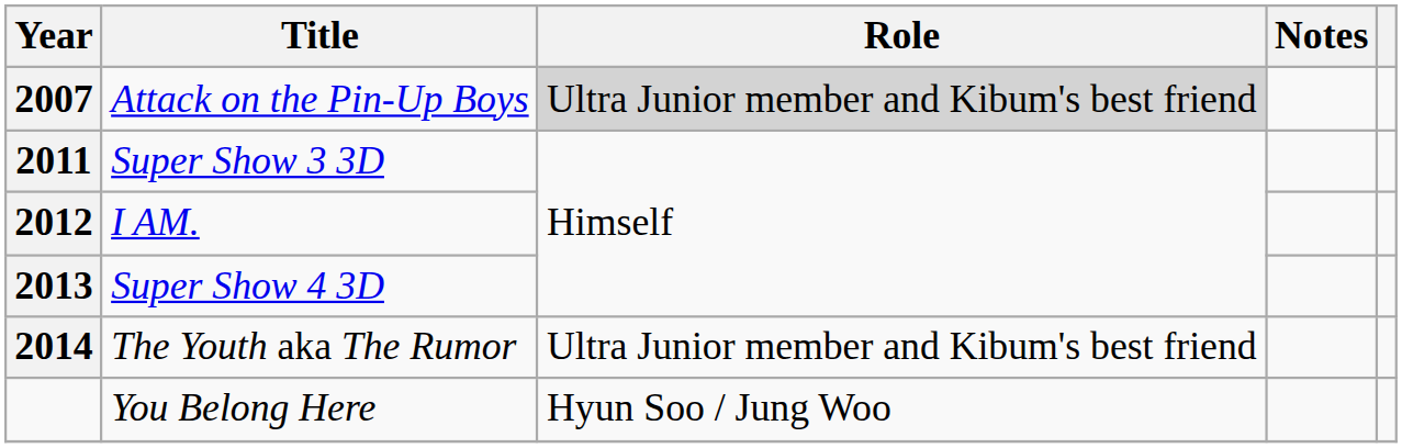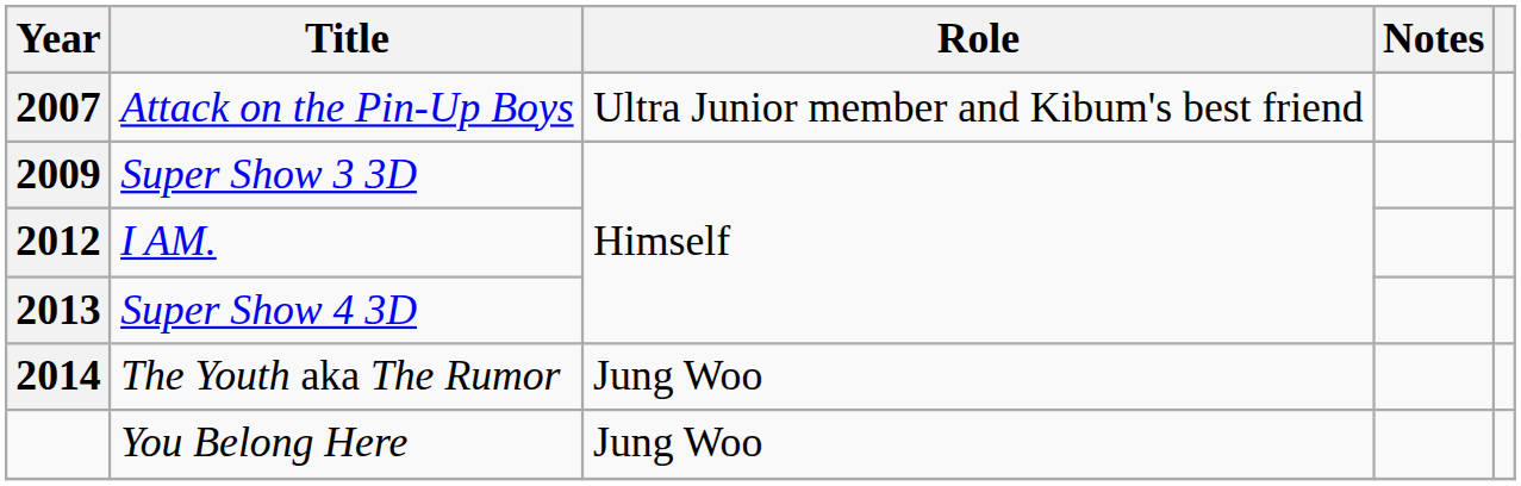Attack on the Pin-Up Boys | Role: lightgrey background -> no background
Super Show 3 3D | Year: 2011 -> 2009
The Youth aka The Rumor | Role: Ultra Junior member and Kibum's best friend -> Jung Woo
You Belong Here | Role: Hyun Soo / Jung Woo -> Jung Woo
